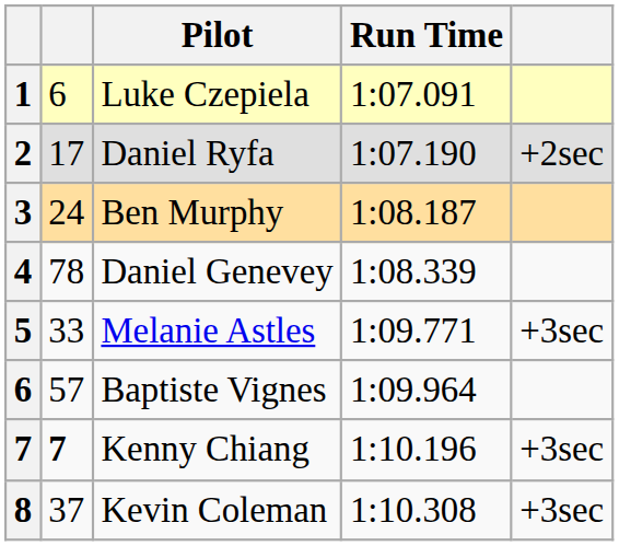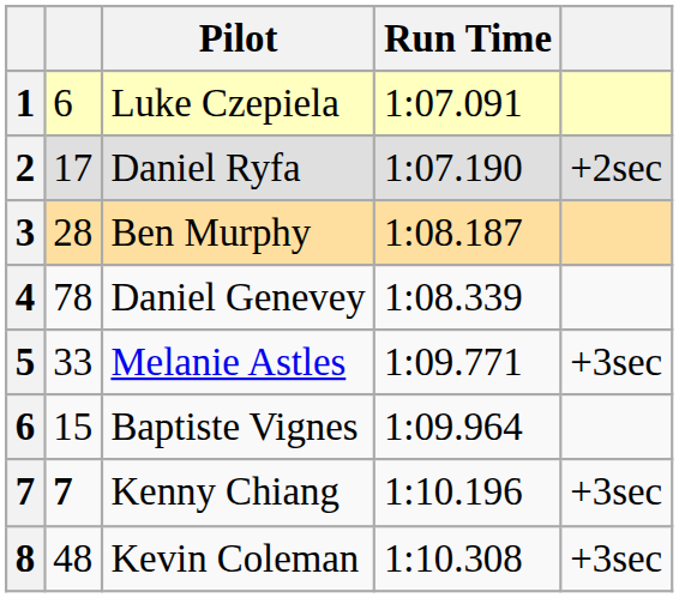Ben Murphy | column 2: 24 -> 28
Baptiste Vignes | column 2: 57 -> 15
Kevin Coleman | column 2: 37 -> 48
